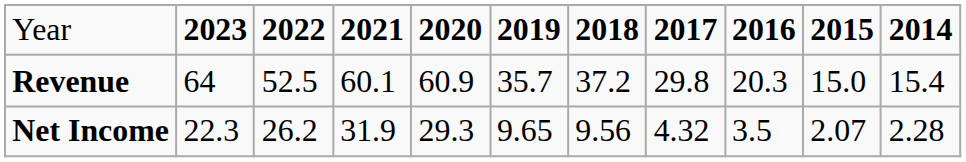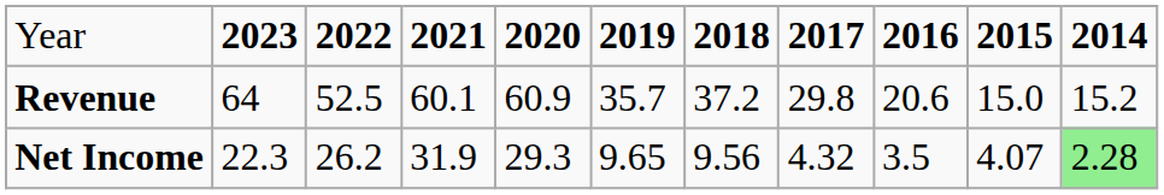Revenue | column 9: 20.3 -> 20.6
Revenue | column 11: 15.4 -> 15.2
Net Income | column 10: 2.07 -> 4.07
Net Income | column 11: no background -> lightgreen background
